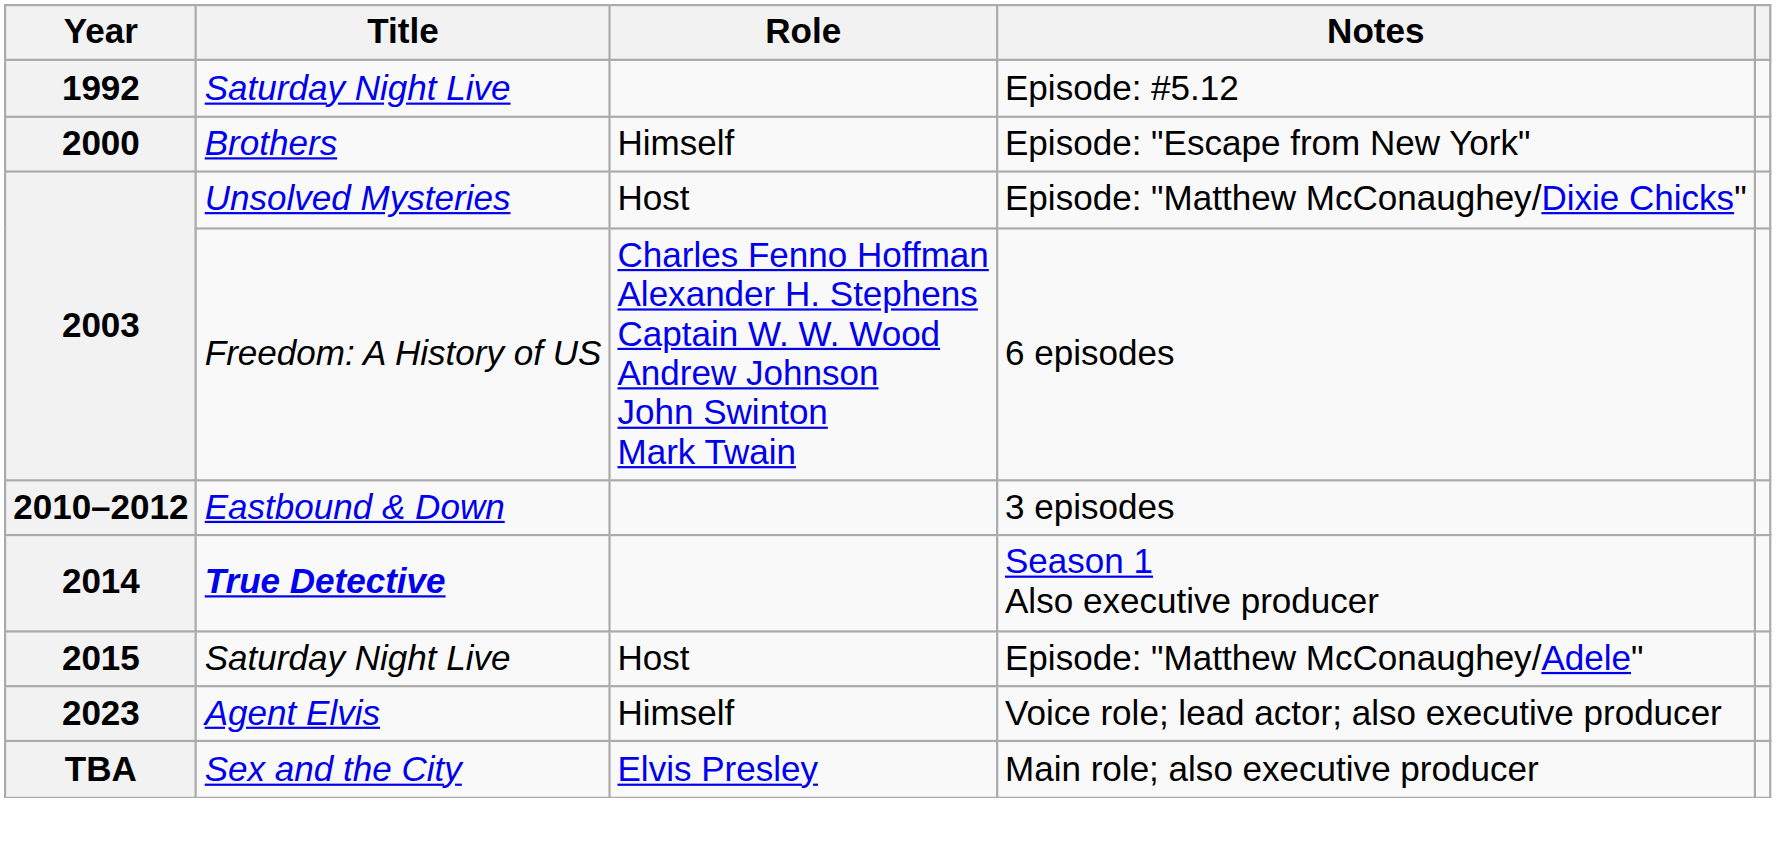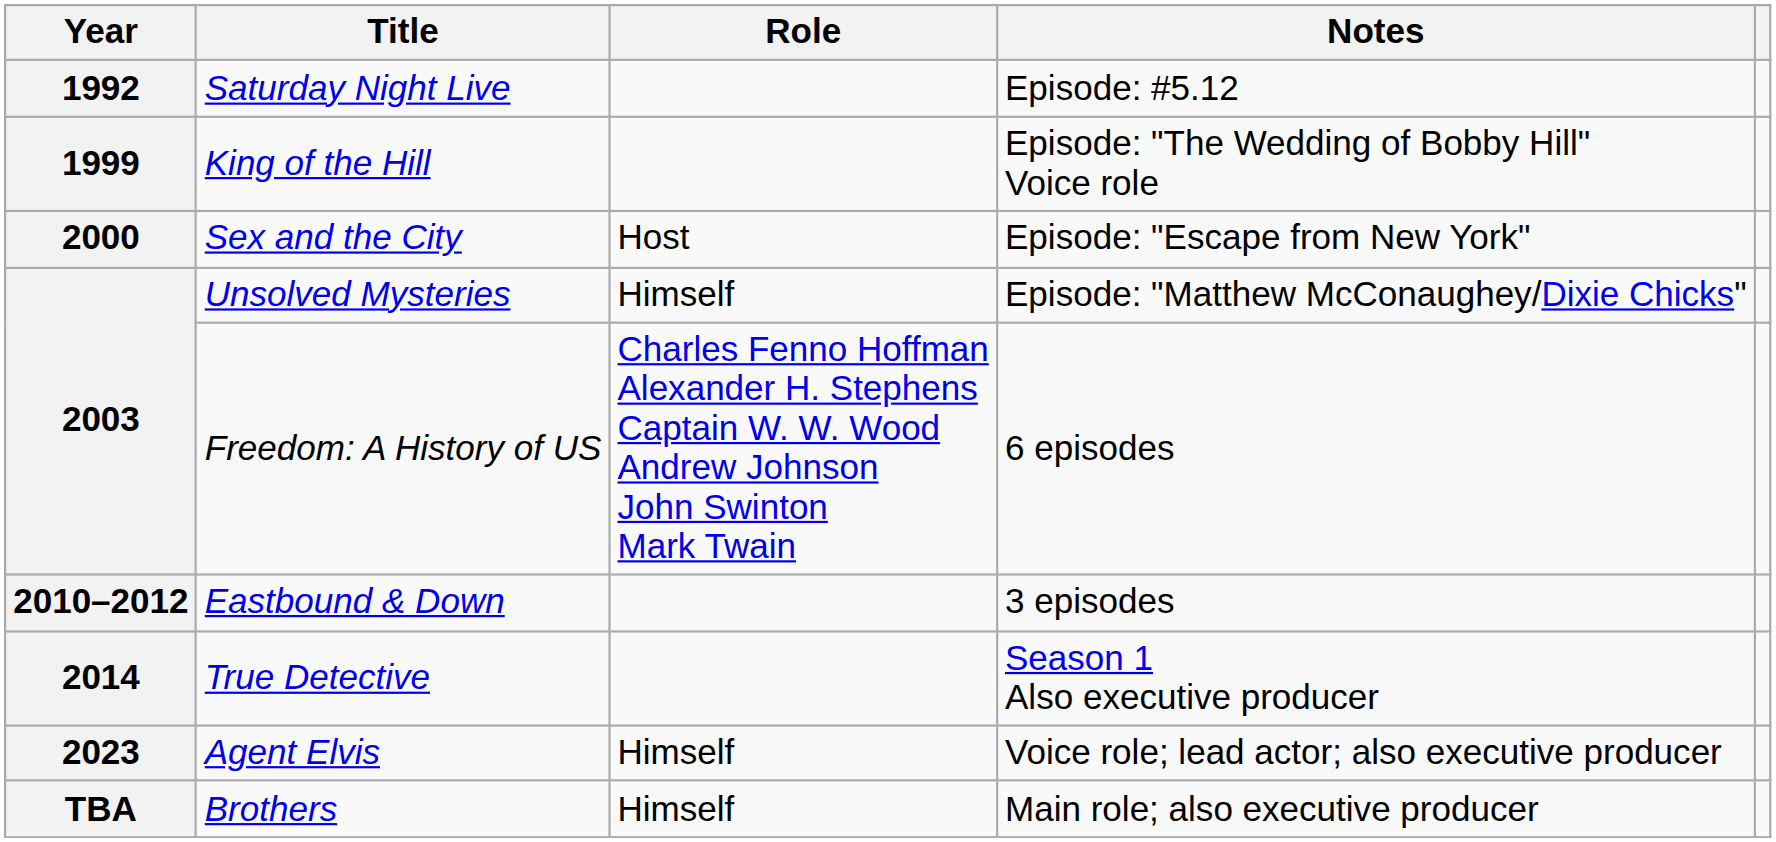+ row: 1999 | King of the Hill | Episode: "The Wedding of Bobby Hill" Voice role
2000 | Title: Brothers -> Sex and the City
2000 | Role: Himself -> Host
2003 / Episode: "Matthew McConaughey/Dixie Chicks" | Role: Host -> Himself
2014 | Title: bold -> normal
- row: 2015 | Saturday Night Live | Host | Episode: "Matthew McConaughey/Adele"
TBA | Title: Sex and the City -> Brothers
TBA | Role: Elvis Presley -> Himself
